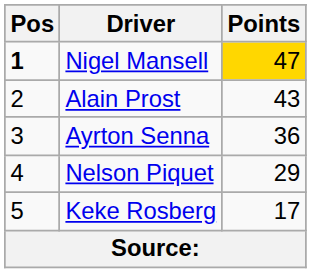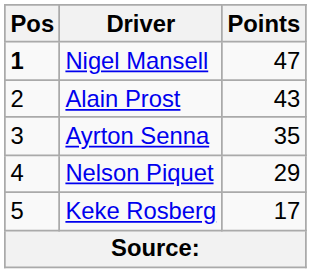Nigel Mansell | Points: gold background -> no background
Ayrton Senna | Points: 36 -> 35
